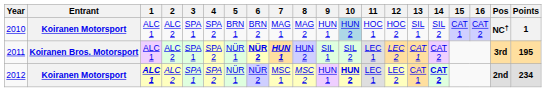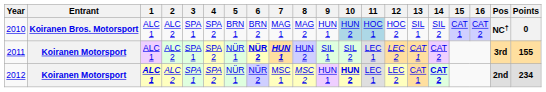2010 | Entrant: Koiranen Motorsport -> Koiranen Bros. Motorsport
2010 | 11: no background -> lightblue background
2010 | Points: 1 -> 0
2011 | Entrant: Koiranen Bros. Motorsport -> Koiranen Motorsport
2011 | Points: 195 -> 155
